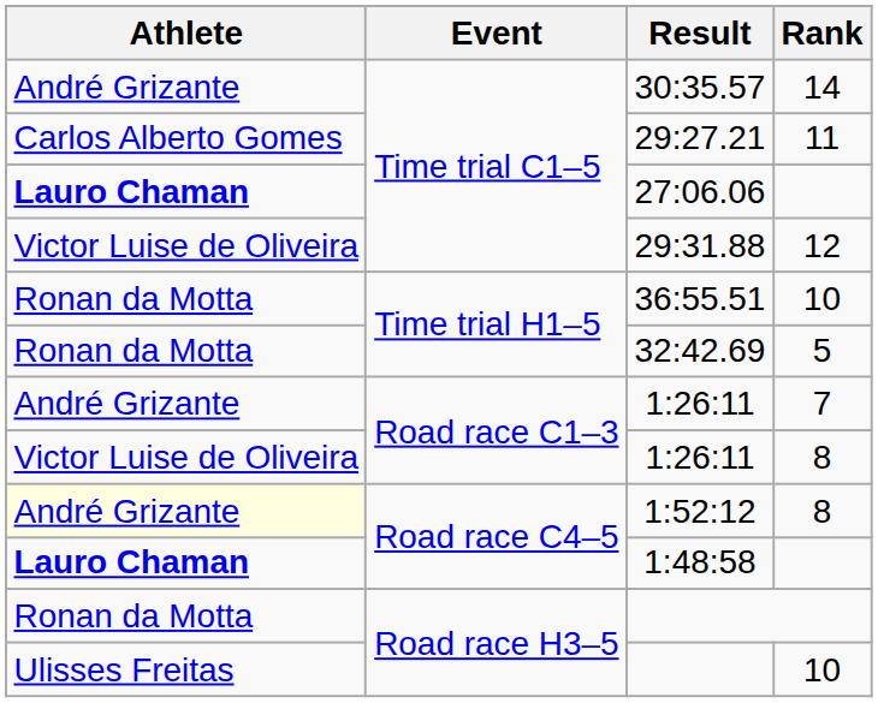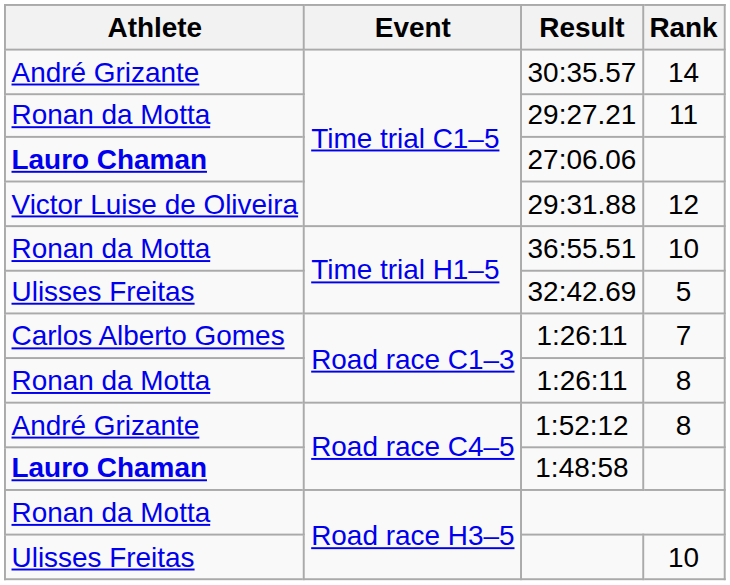29:27.21 | Athlete: Carlos Alberto Gomes -> Ronan da Motta
32:42.69 | Athlete: Ronan da Motta -> Ulisses Freitas
1:26:11 / 7 | Athlete: André Grizante -> Carlos Alberto Gomes
1:26:11 / 8 | Athlete: Victor Luise de Oliveira -> Ronan da Motta
1:52:12 | Athlete: lightyellow background -> no background
